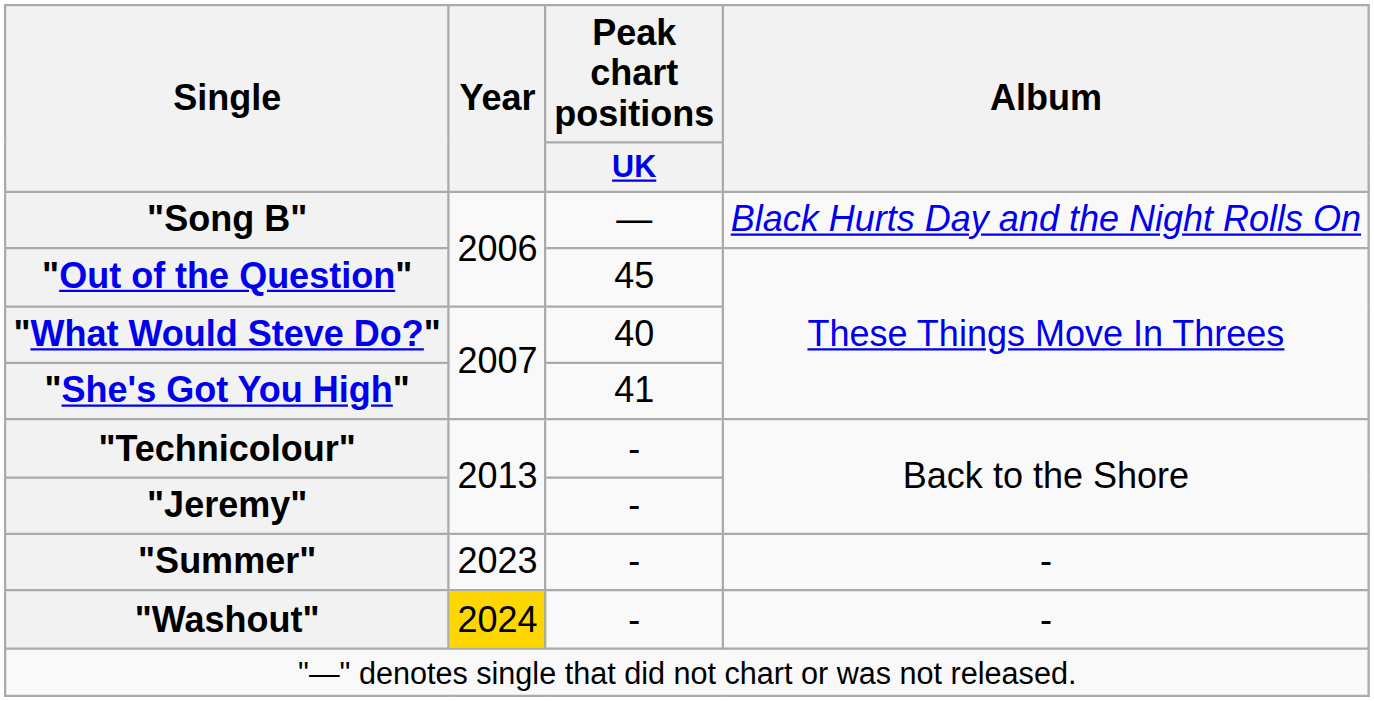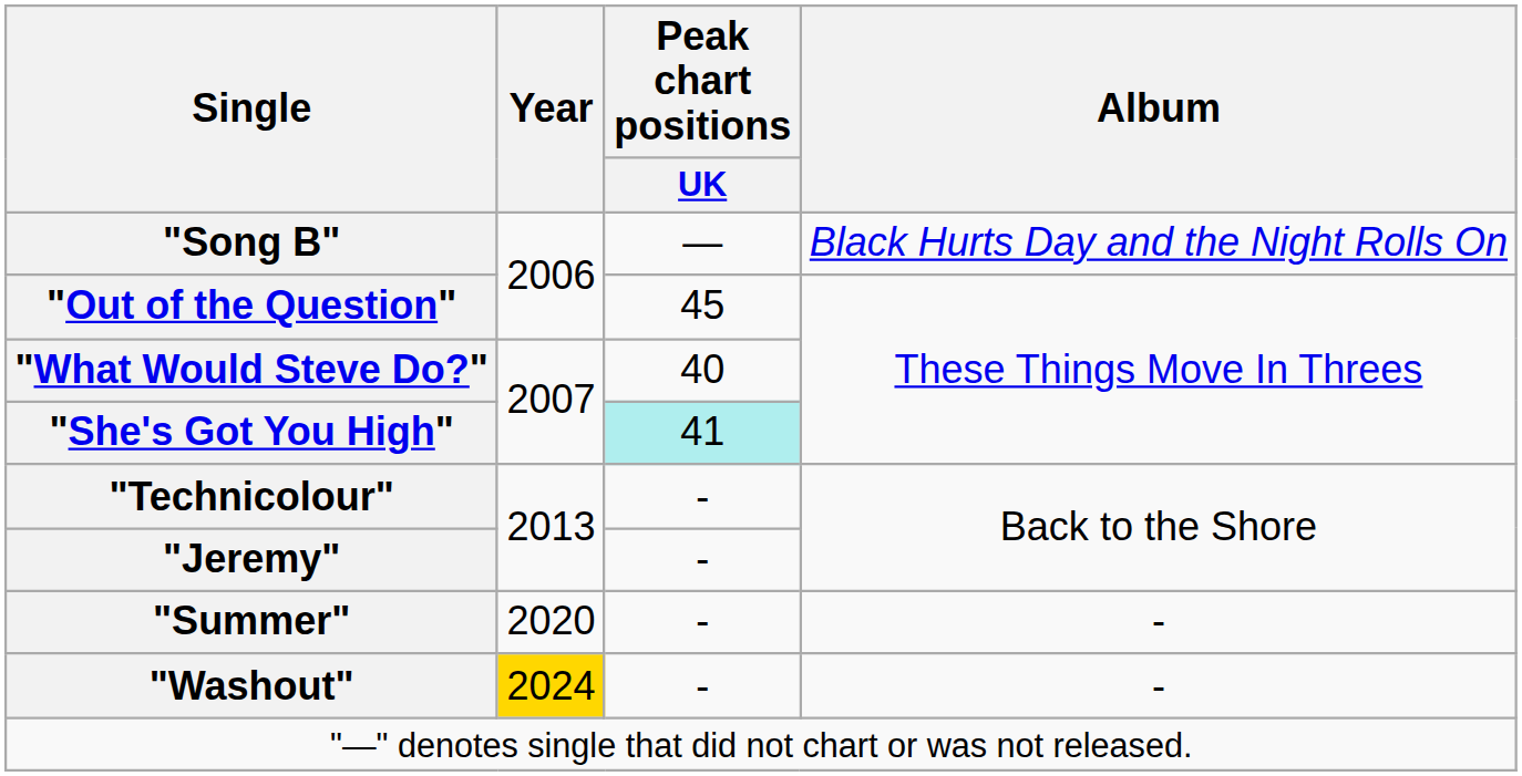"She's Got You High" | Peak chart positions / UK: no background -> paleturquoise background
"Summer" | Year: 2023 -> 2020
